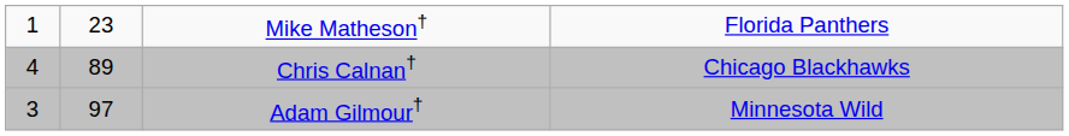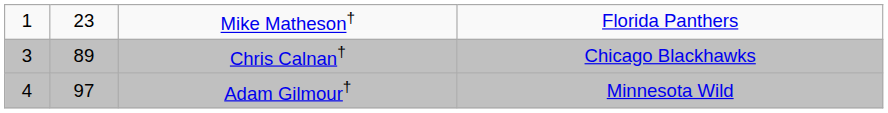Chris Calnan† | column 1: 4 -> 3
Adam Gilmour† | column 1: 3 -> 4
